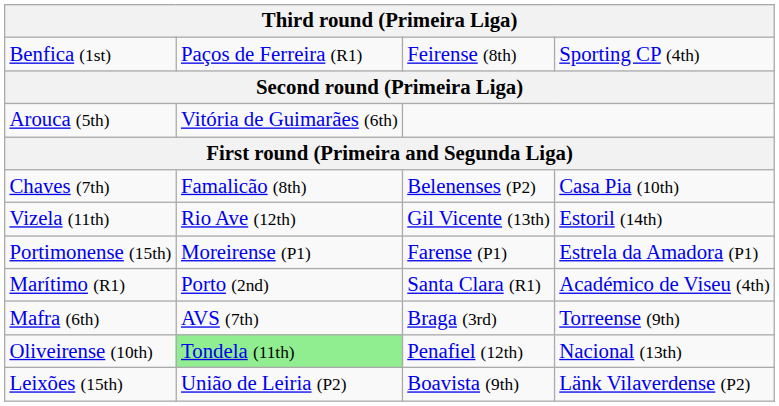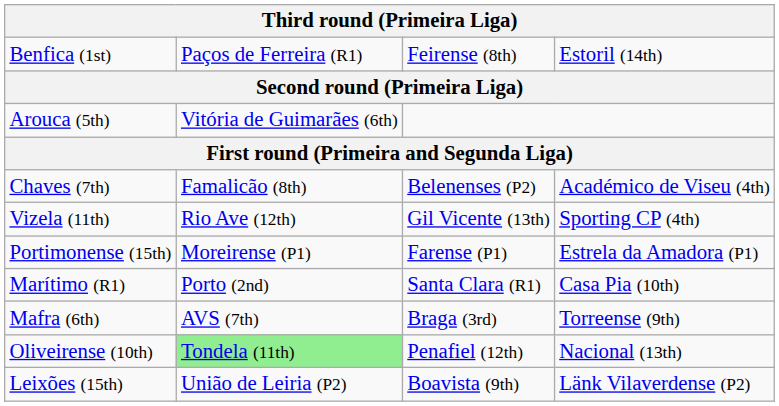Benfica (1st) | column 4: Sporting CP (4th) -> Estoril (14th)
Chaves (7th) | column 4: Casa Pia (10th) -> Académico de Viseu (4th)
Vizela (11th) | column 4: Estoril (14th) -> Sporting CP (4th)
Marítimo (R1) | column 4: Académico de Viseu (4th) -> Casa Pia (10th)
